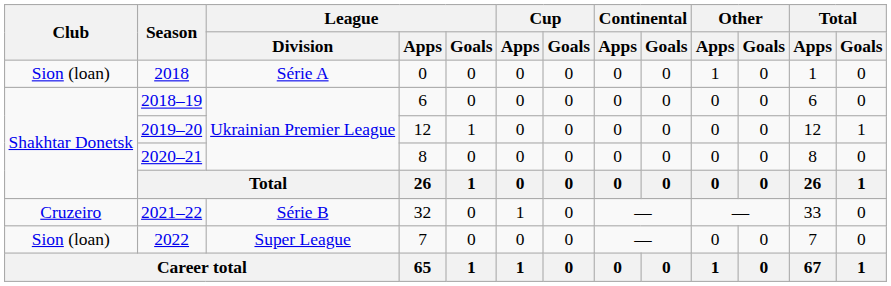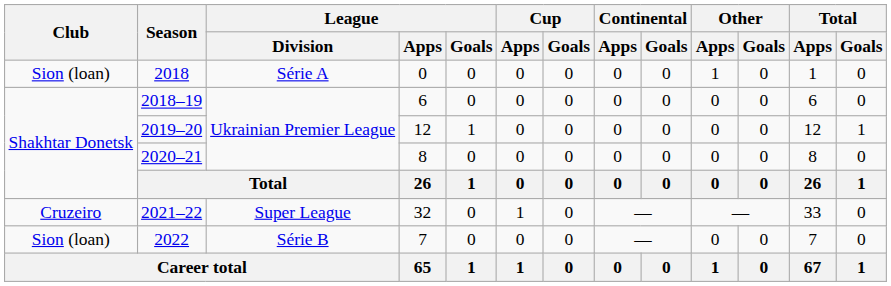2021–22 | League / Division: Série B -> Super League
2022 | League / Division: Super League -> Série B
